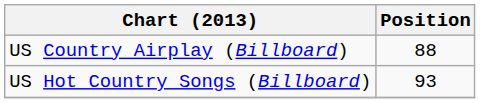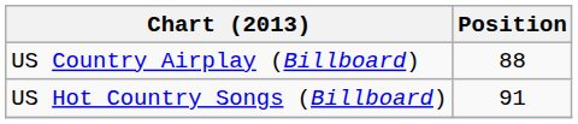US Hot Country Songs (Billboard) | Position: 93 -> 91
